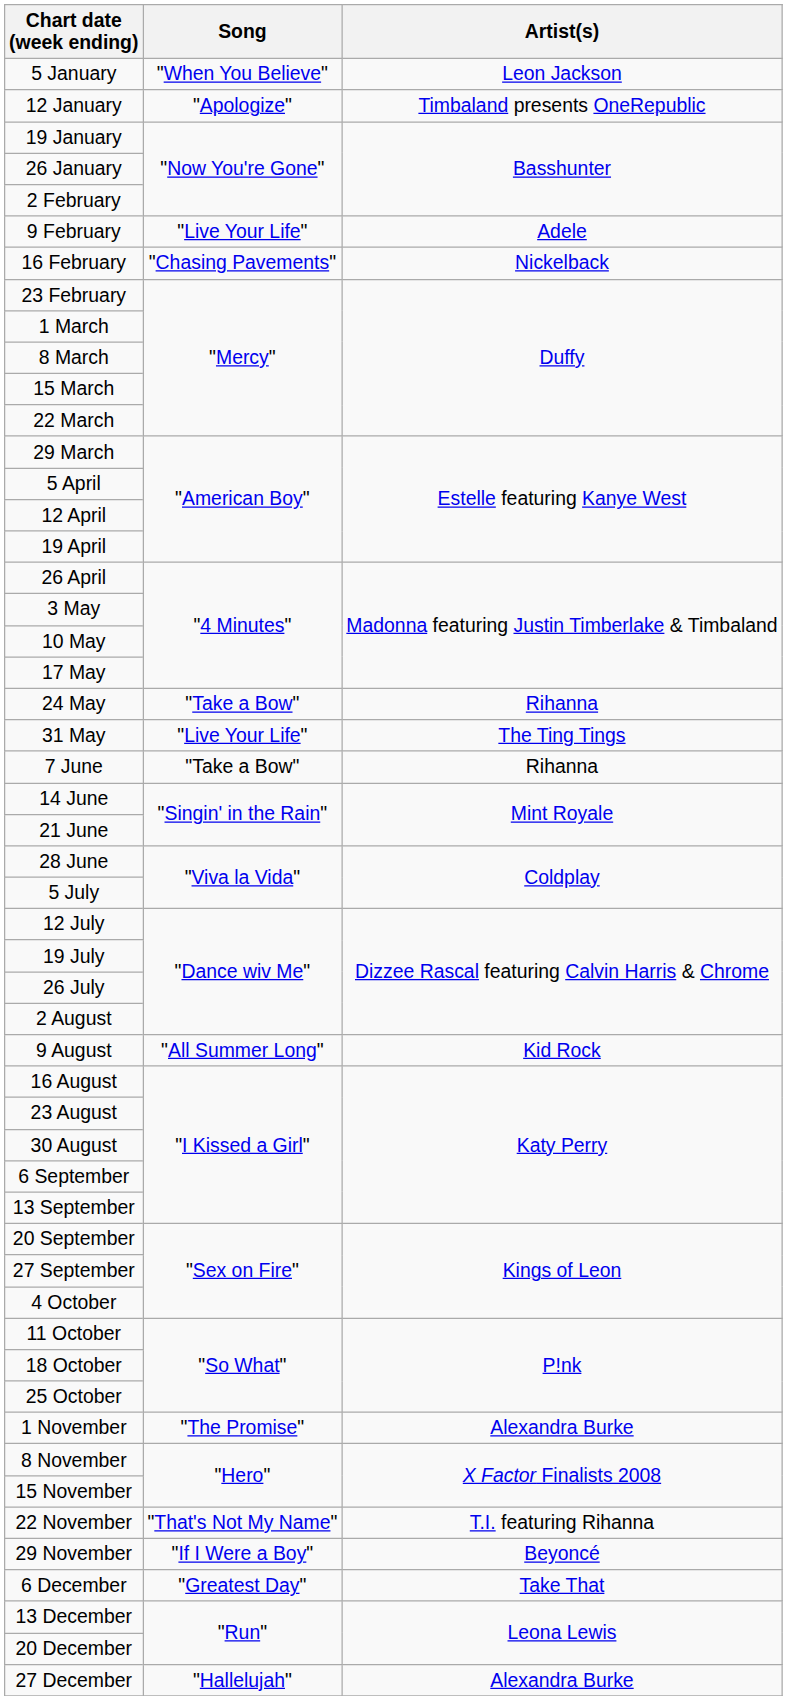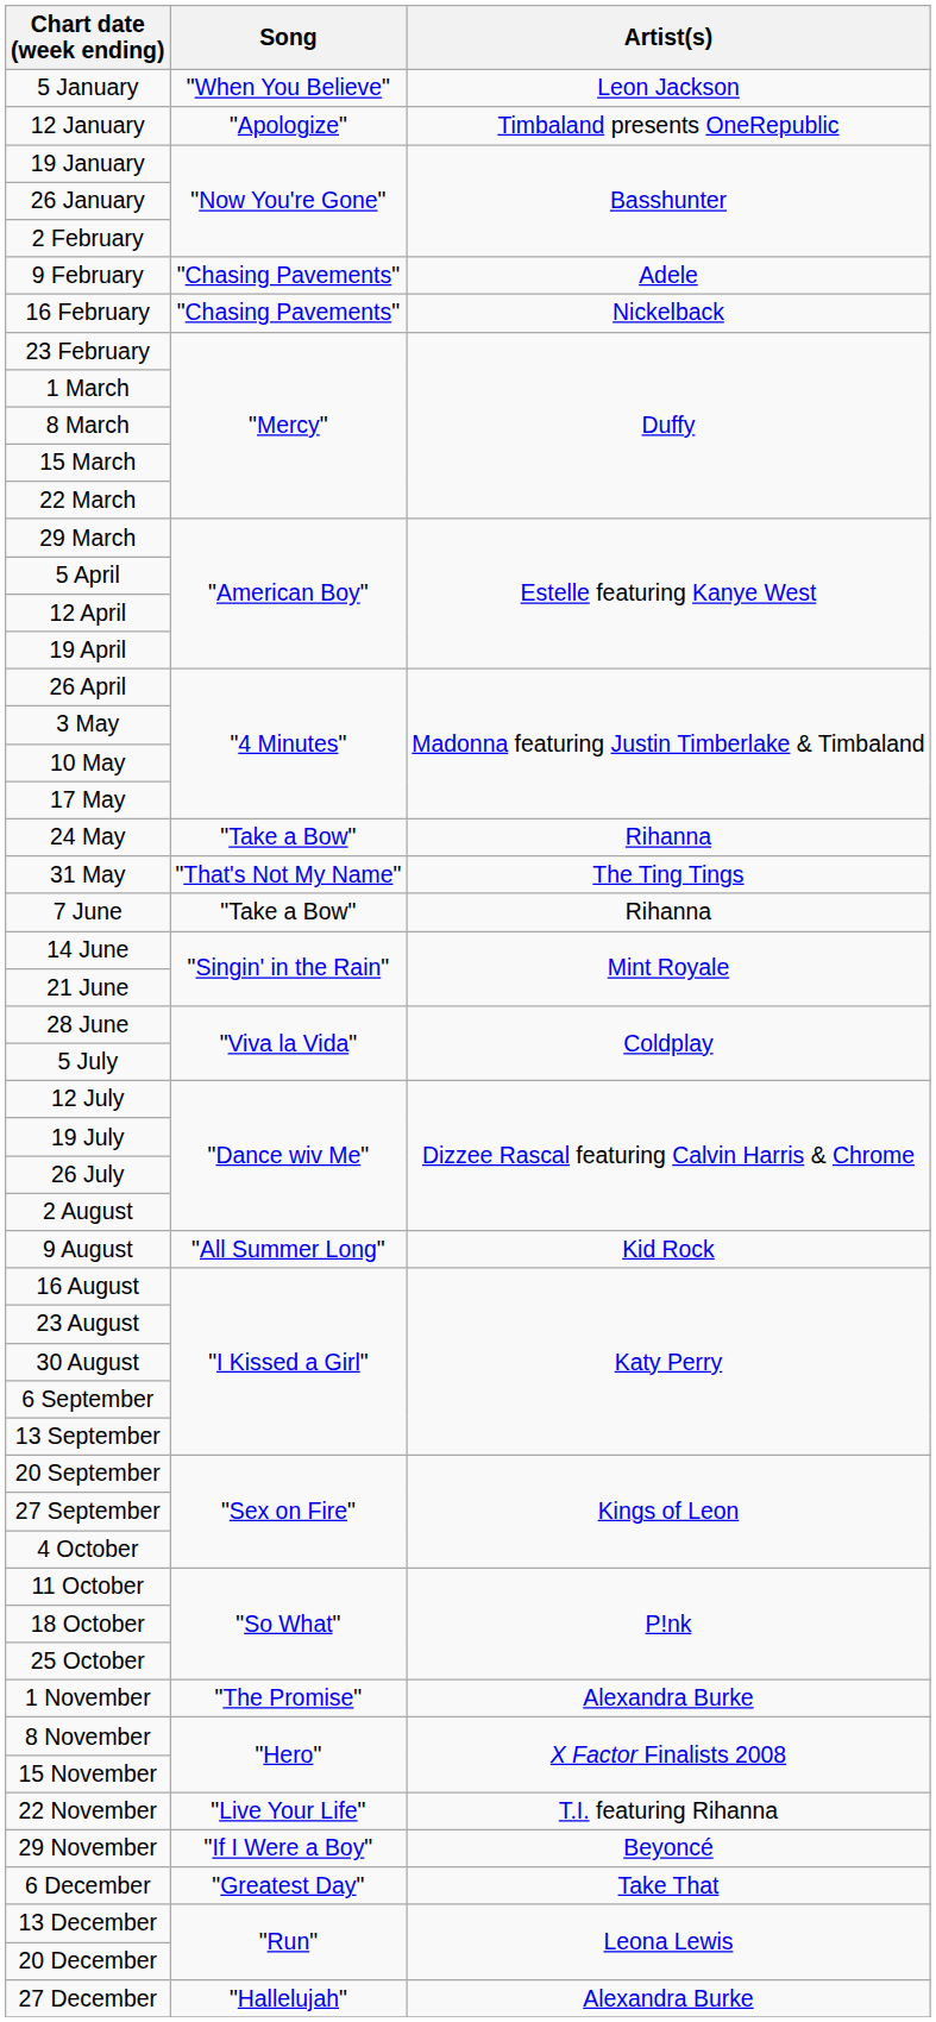9 February | Song: "Live Your Life" -> "Chasing Pavements"
31 May | Song: "Live Your Life" -> "That's Not My Name"
22 November | Song: "That's Not My Name" -> "Live Your Life"
